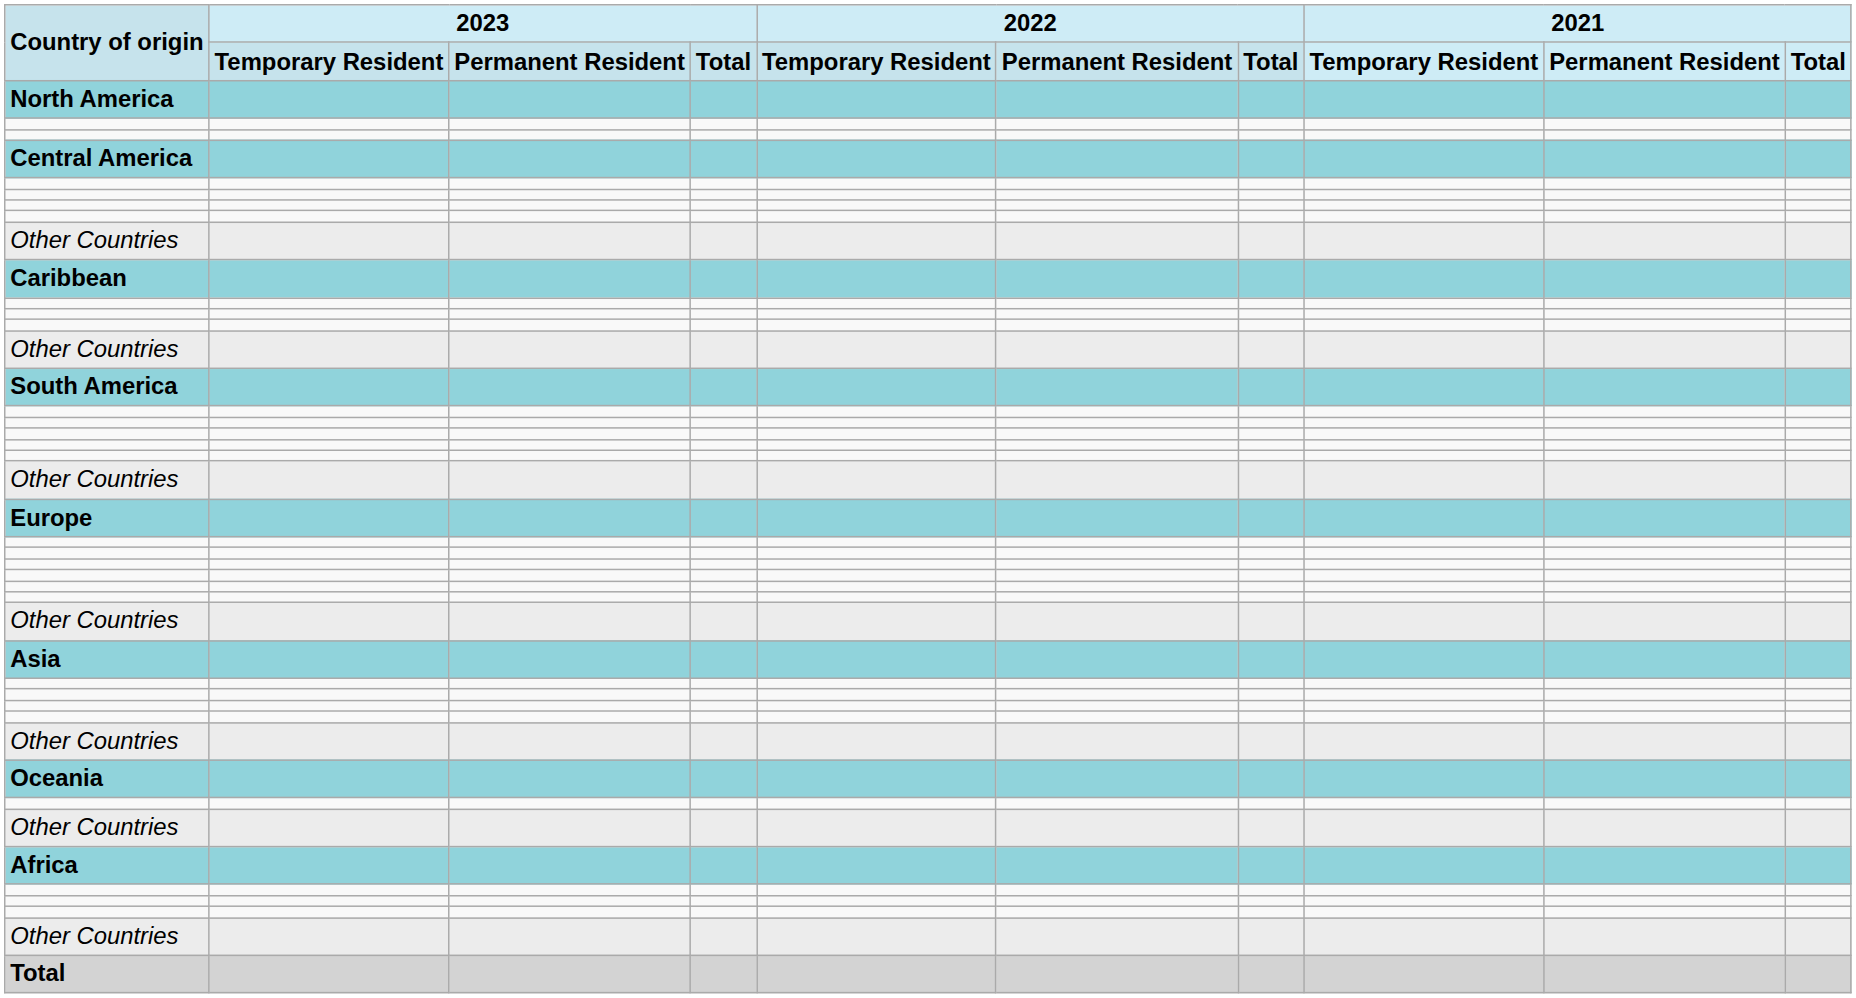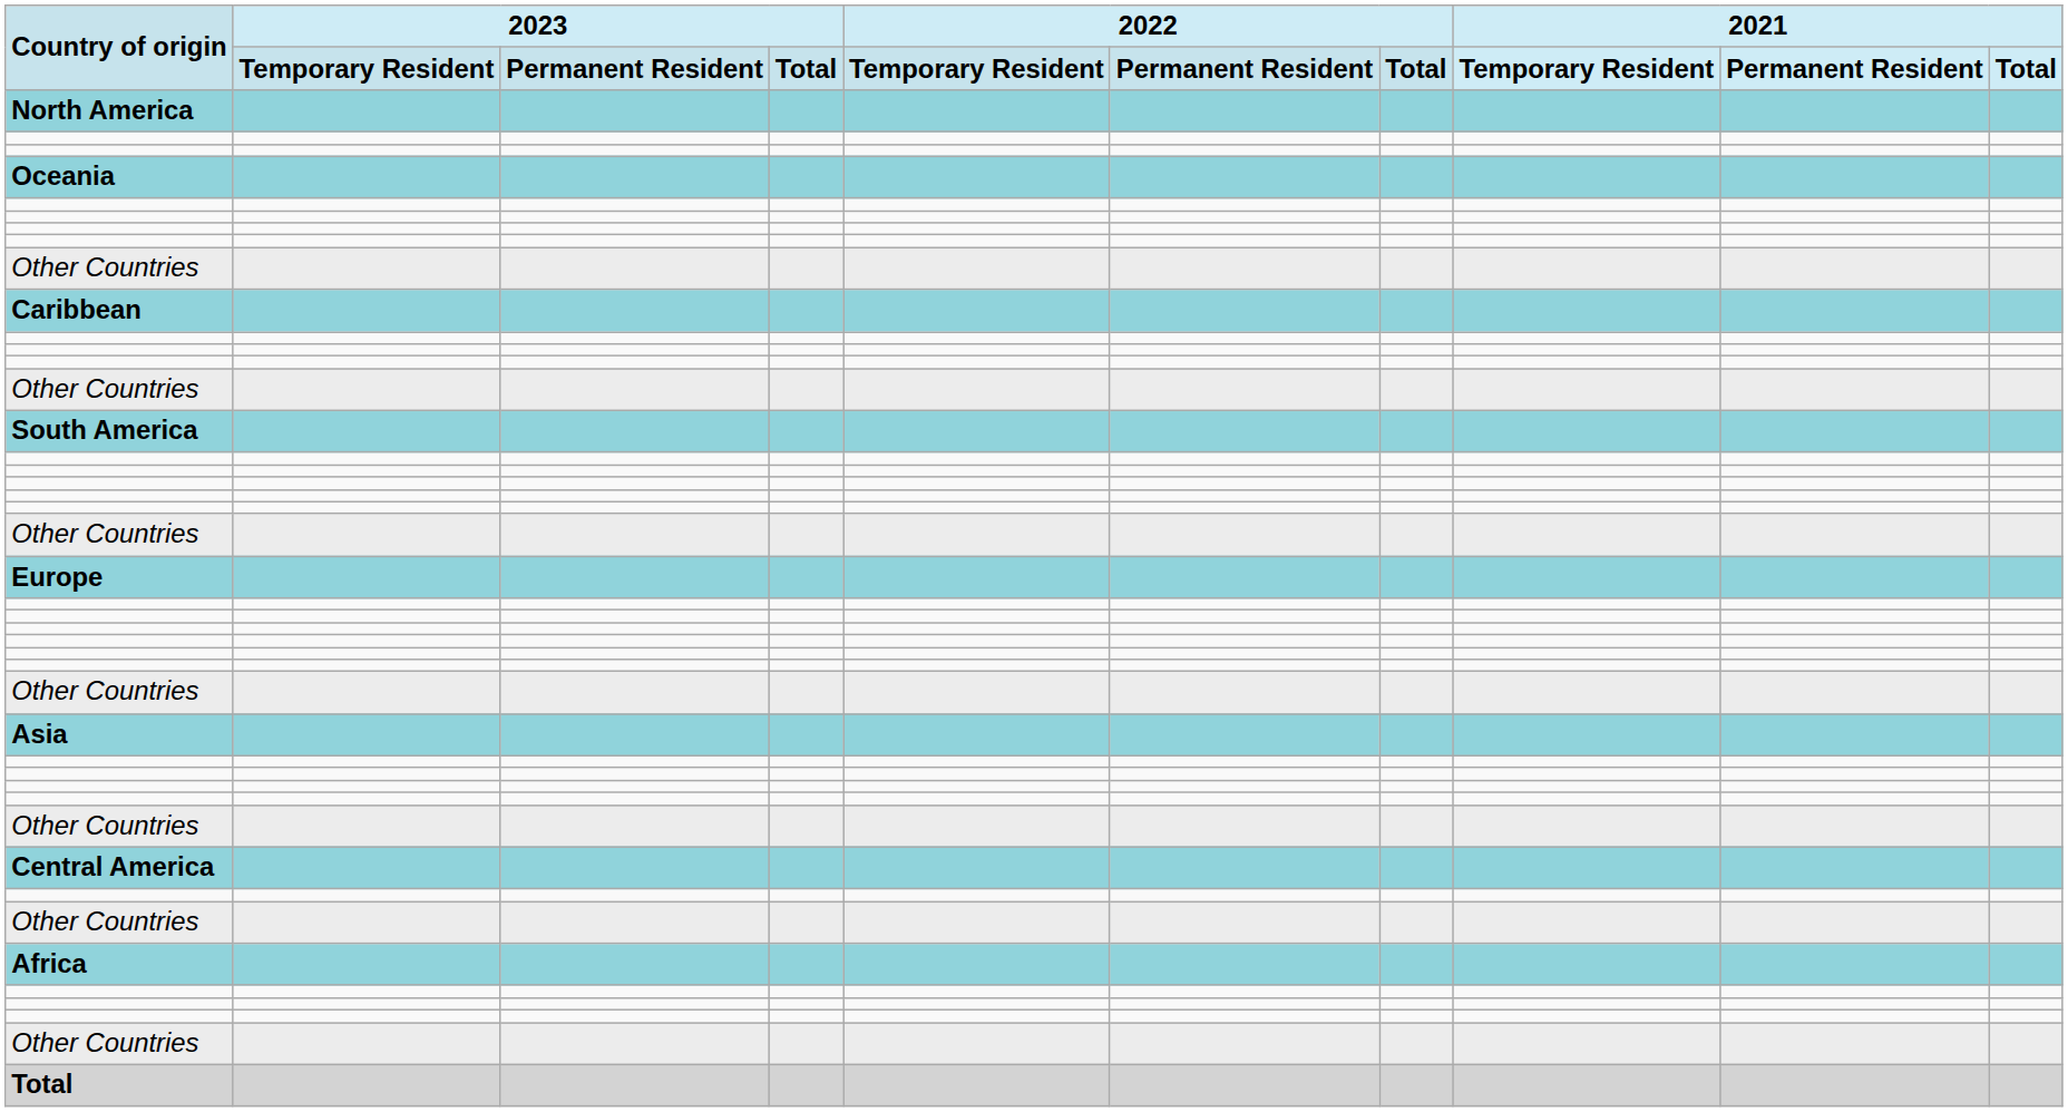rows swapped: Central America <-> Oceania
